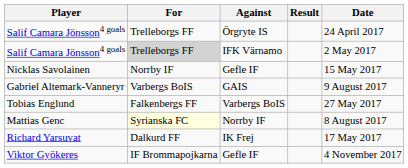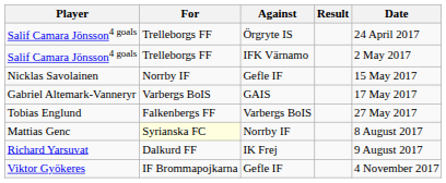Salif Camara Jönsson4 goals / IFK Värnamo | For: lightgrey background -> no background
Gabriel Altemark-Vanneryr | Date: 9 August 2017 -> 17 May 2017
Richard Yarsuvat | Date: 17 May 2017 -> 9 August 2017
